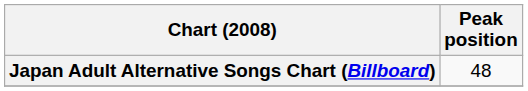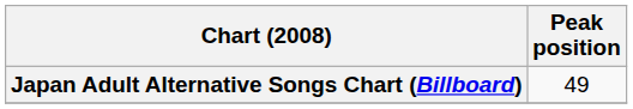Japan Adult Alternative Songs Chart (Billboard) | Peak position: 48 -> 49
